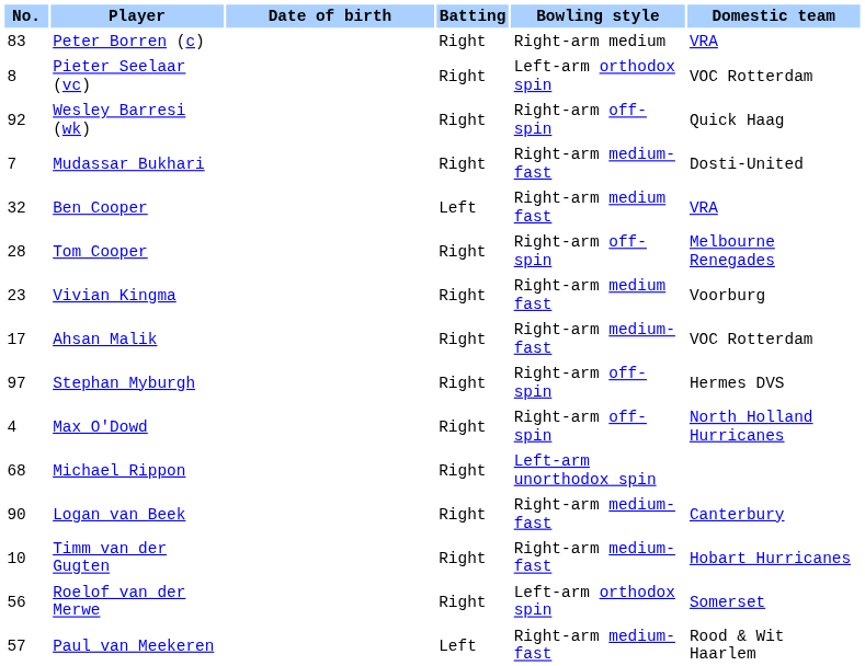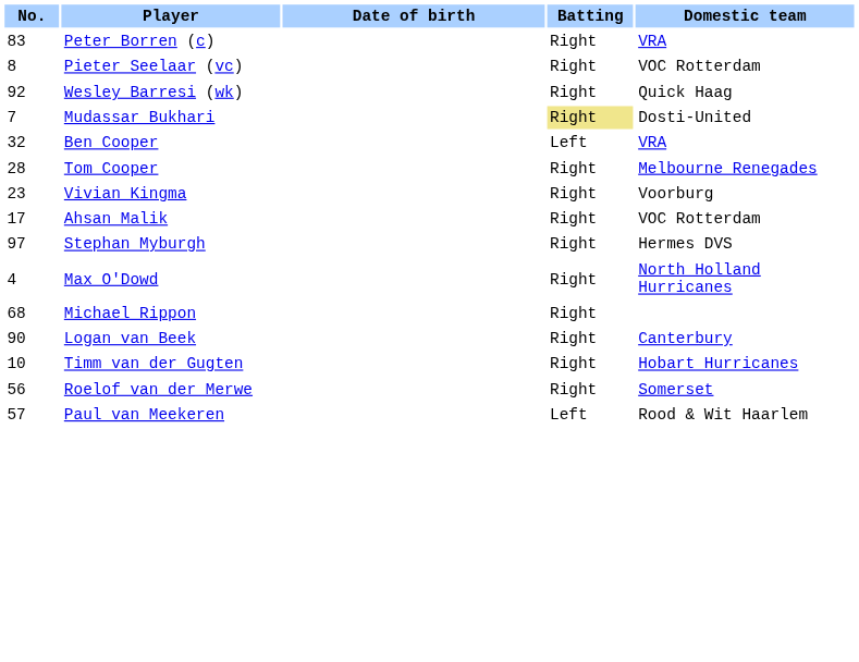- column: Bowling style | Right-arm medium | Left-arm orthodox spin | Right-arm off-spin | Right-arm medium-fast | Right-arm medium fast | Right-arm off-spin | Right-arm medium fast | Right-arm medium-fast | Right-arm off-spin | Right-arm off-spin | Left-arm unorthodox spin | Right-arm medium-fast | Right-arm medium-fast | Left-arm orthodox spin | Right-arm medium-fast
Mudassar Bukhari | Batting: no background -> khaki background
